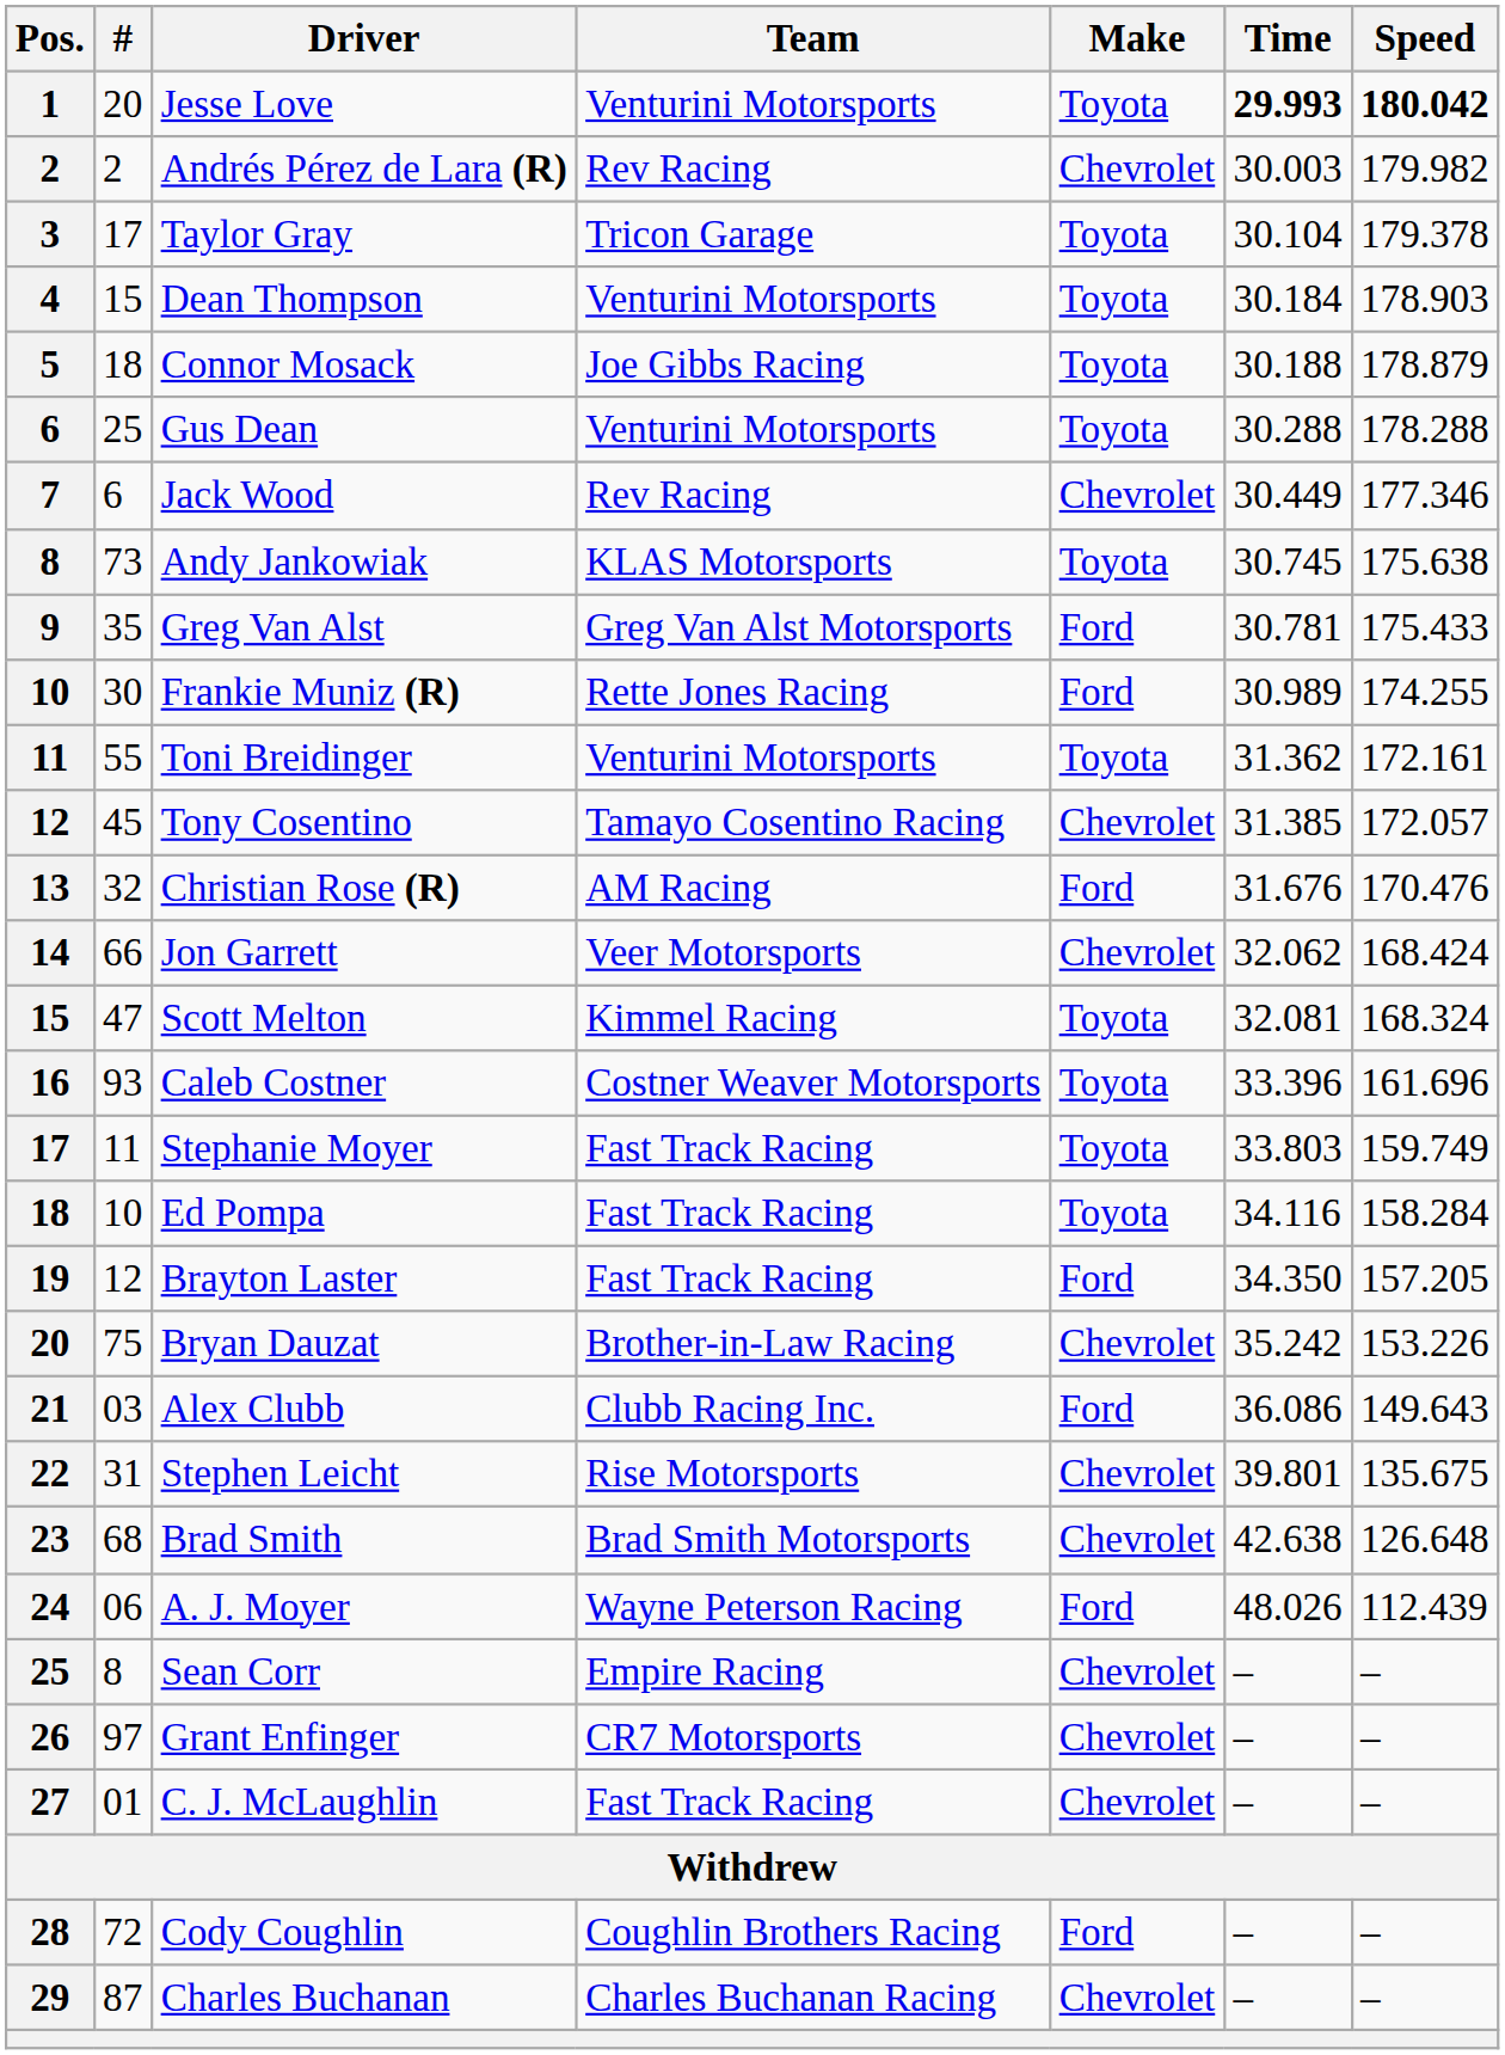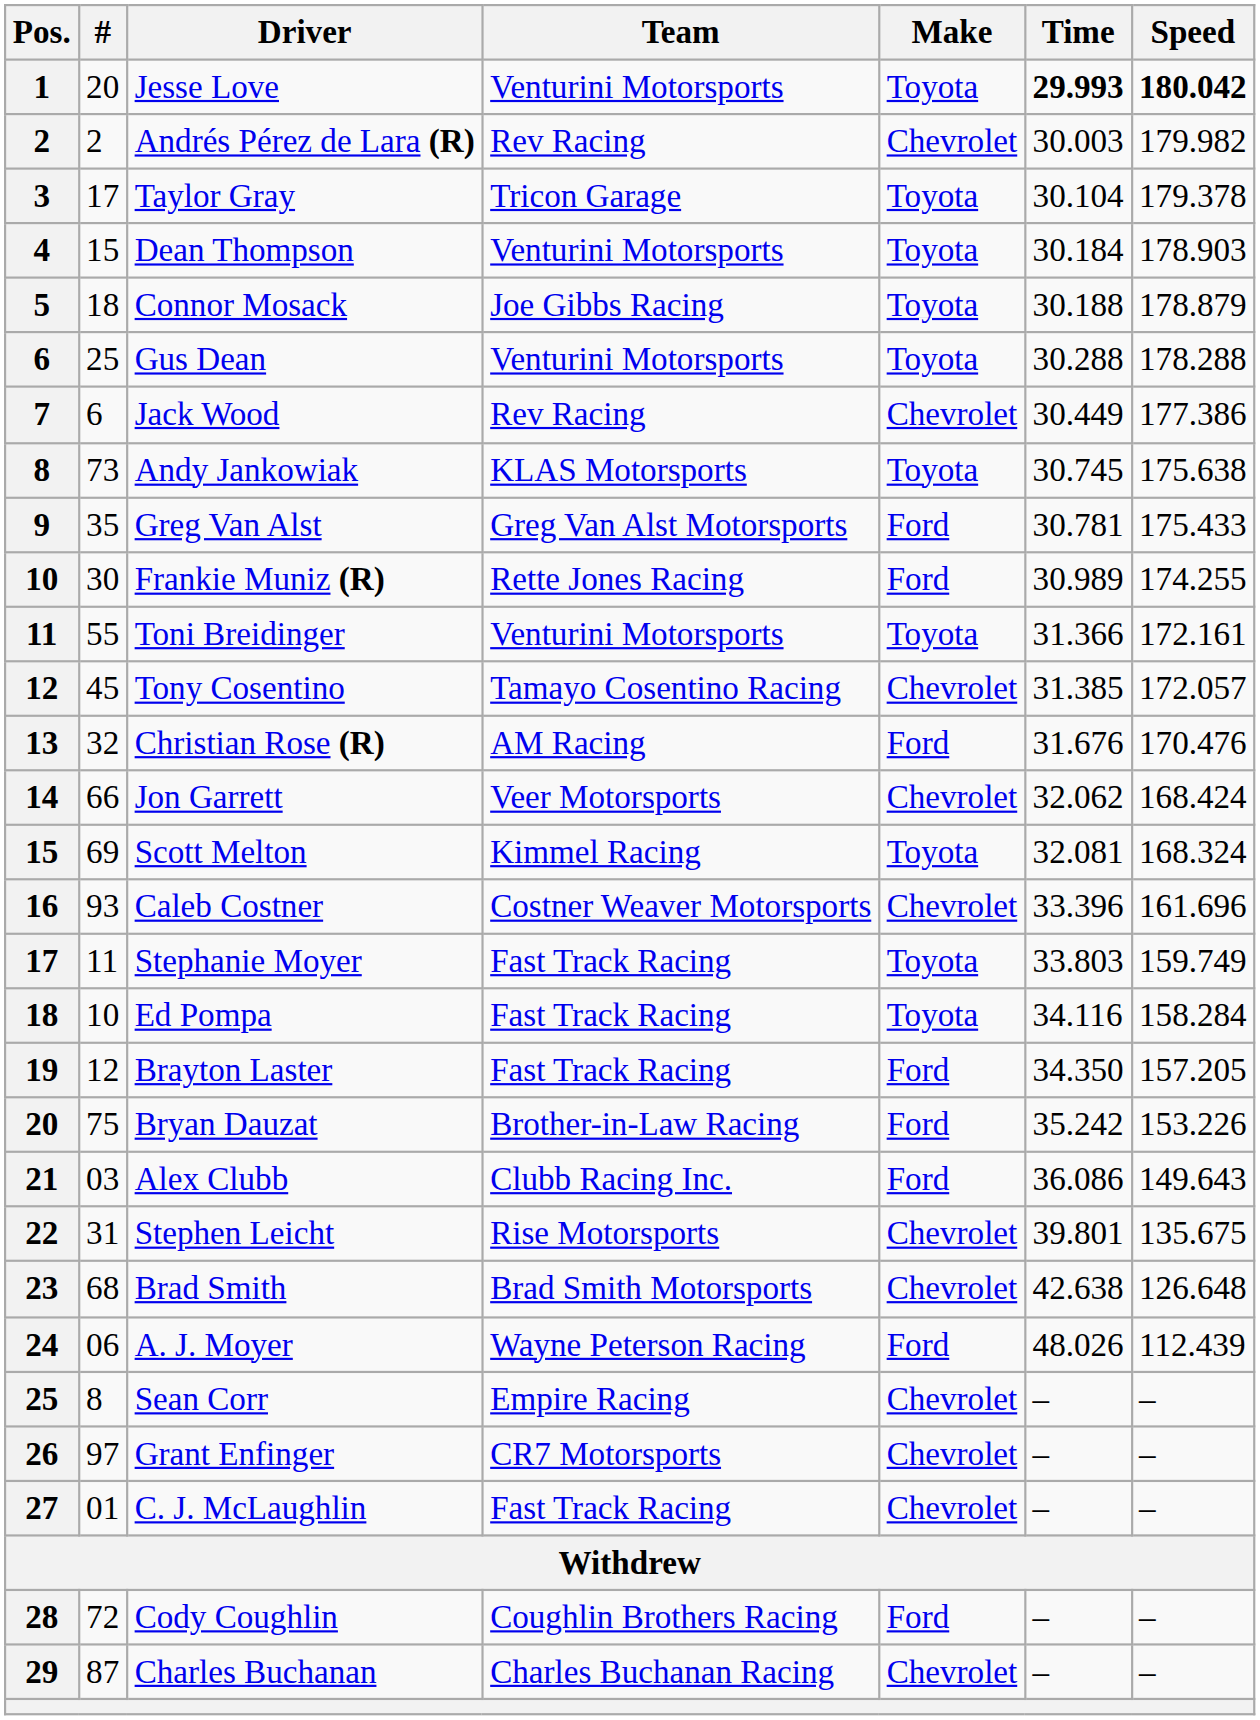Jack Wood | Speed: 177.346 -> 177.386
Toni Breidinger | Time: 31.362 -> 31.366
Scott Melton | #: 47 -> 69
Caleb Costner | Make: Toyota -> Chevrolet
Bryan Dauzat | Make: Chevrolet -> Ford
